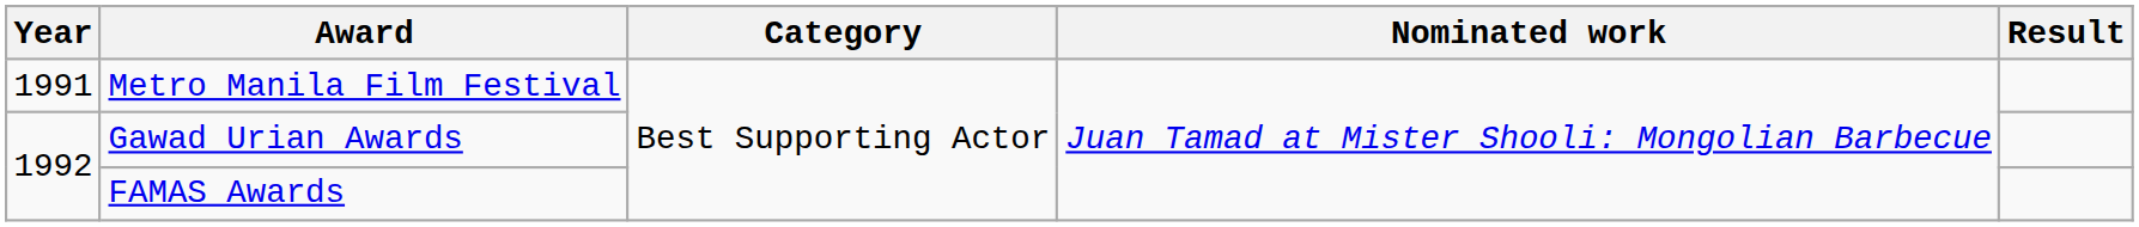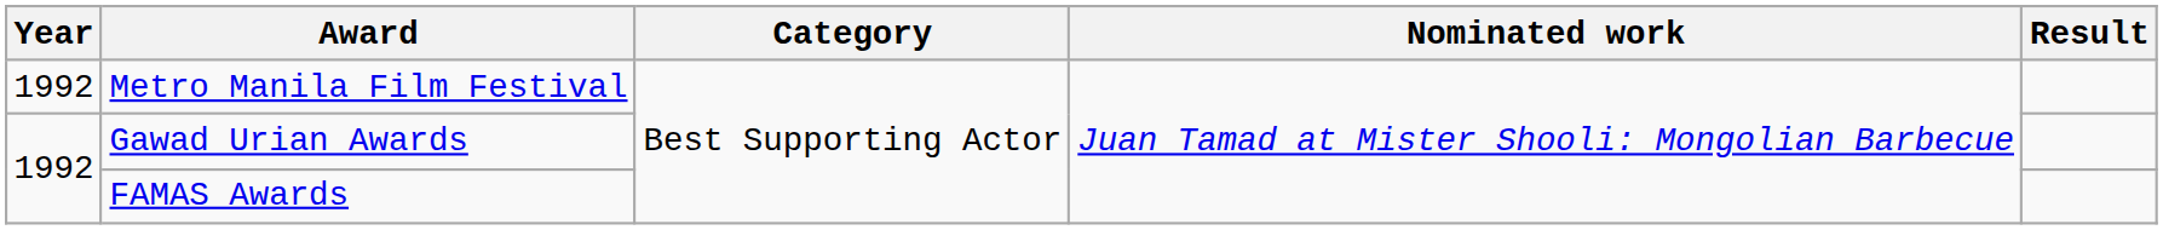Metro Manila Film Festival | Year: 1991 -> 1992
